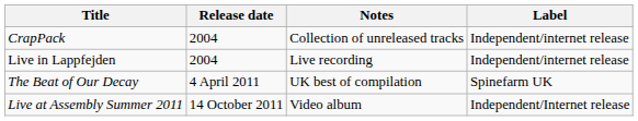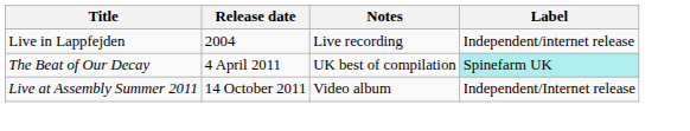- row: CrapPack | 2004 | Collection of unreleased tracks | Independent/internet release
The Beat of Our Decay | Label: no background -> paleturquoise background
